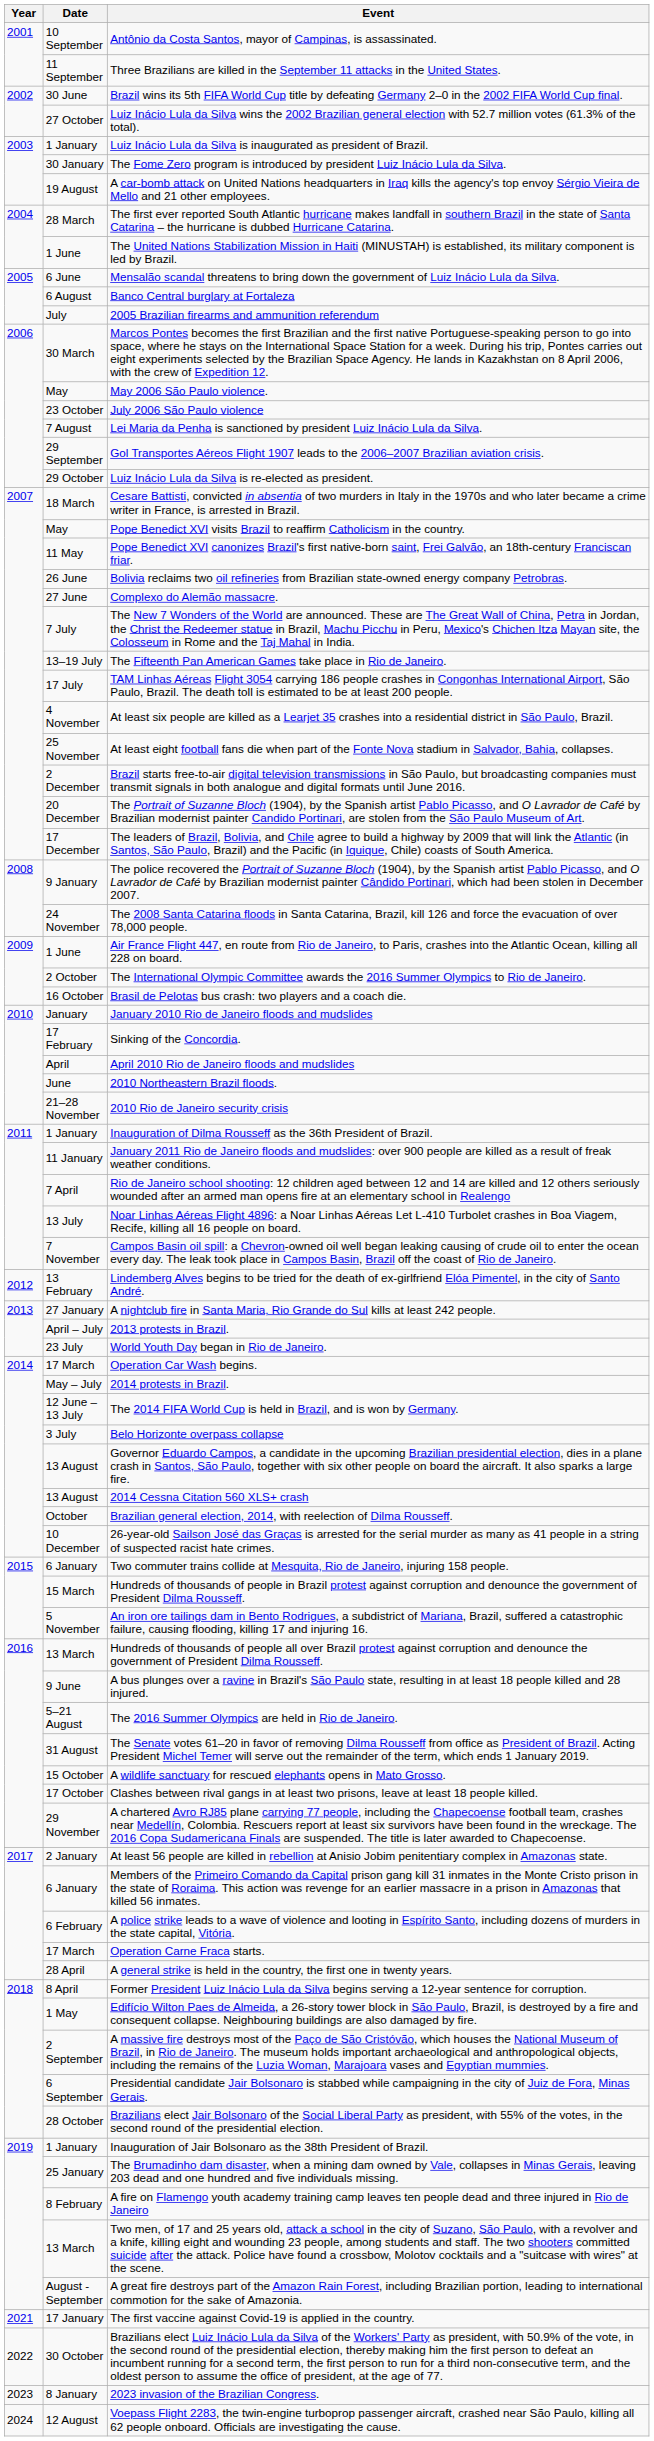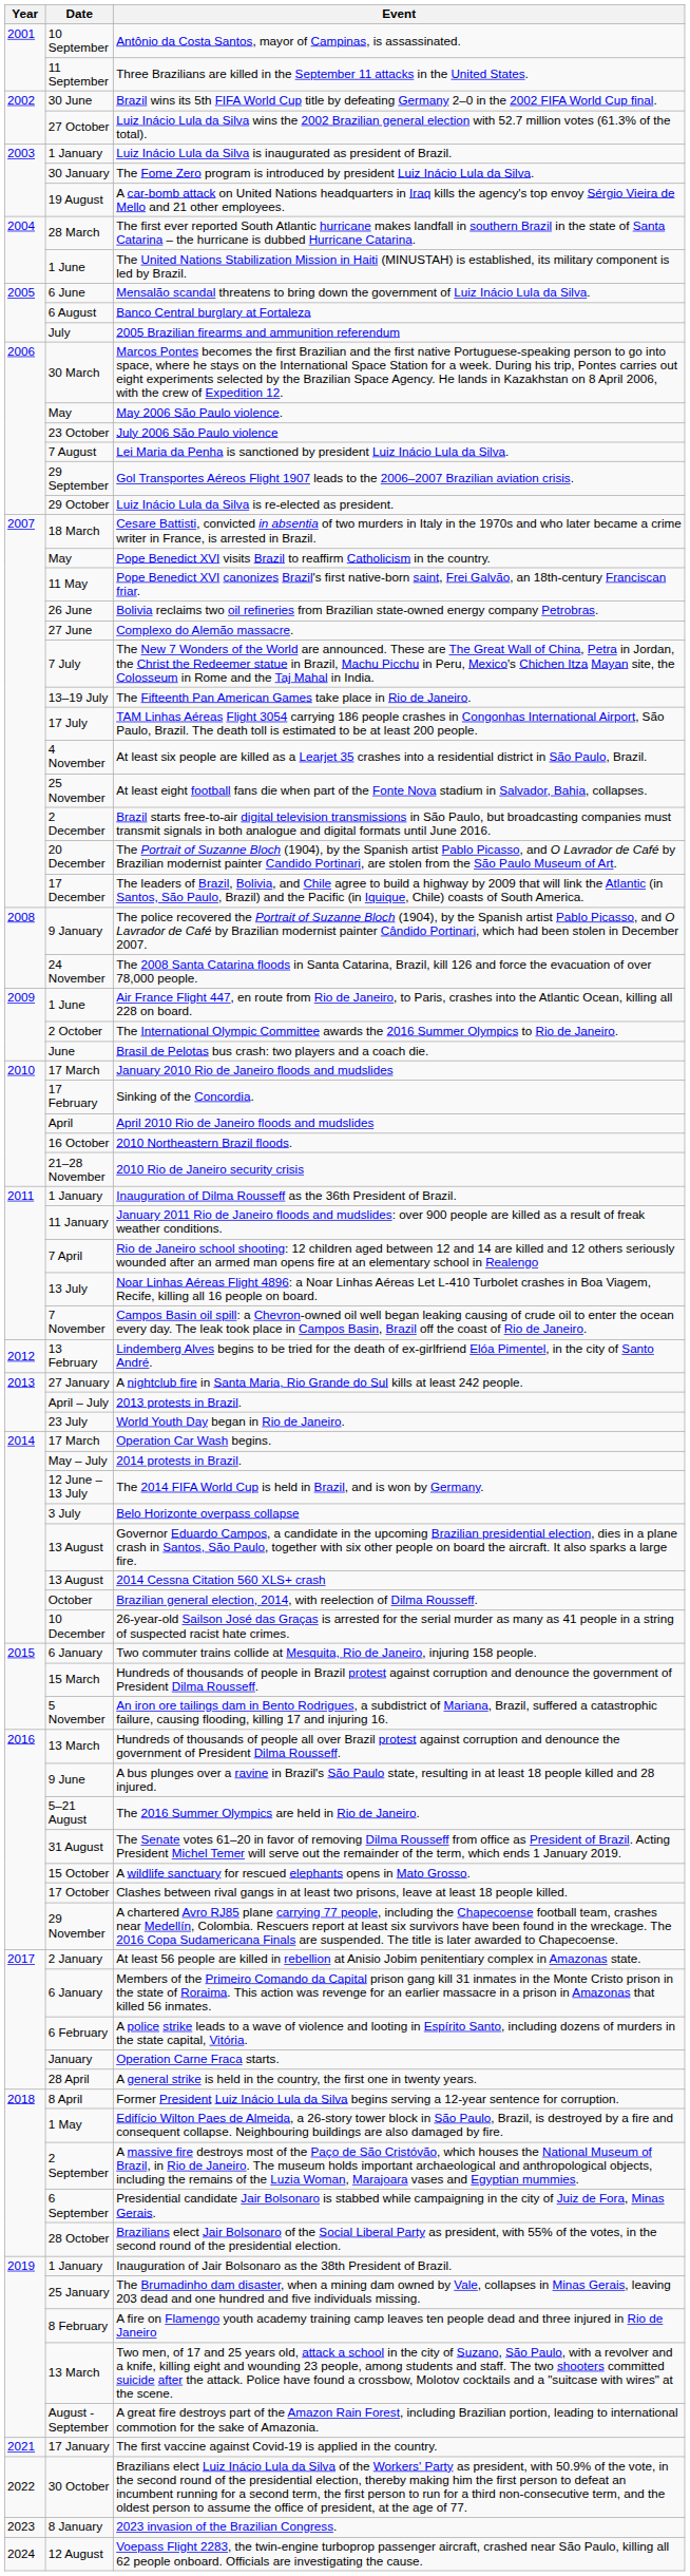Brasil de Pelotas bus crash: two players and a coach die. | Date: 16 October -> June
January 2010 Rio de Janeiro floods and mudslides | Date: January -> 17 March
2010 Northeastern Brazil floods. | Date: June -> 16 October
Operation Carne Fraca starts. | Date: 17 March -> January
